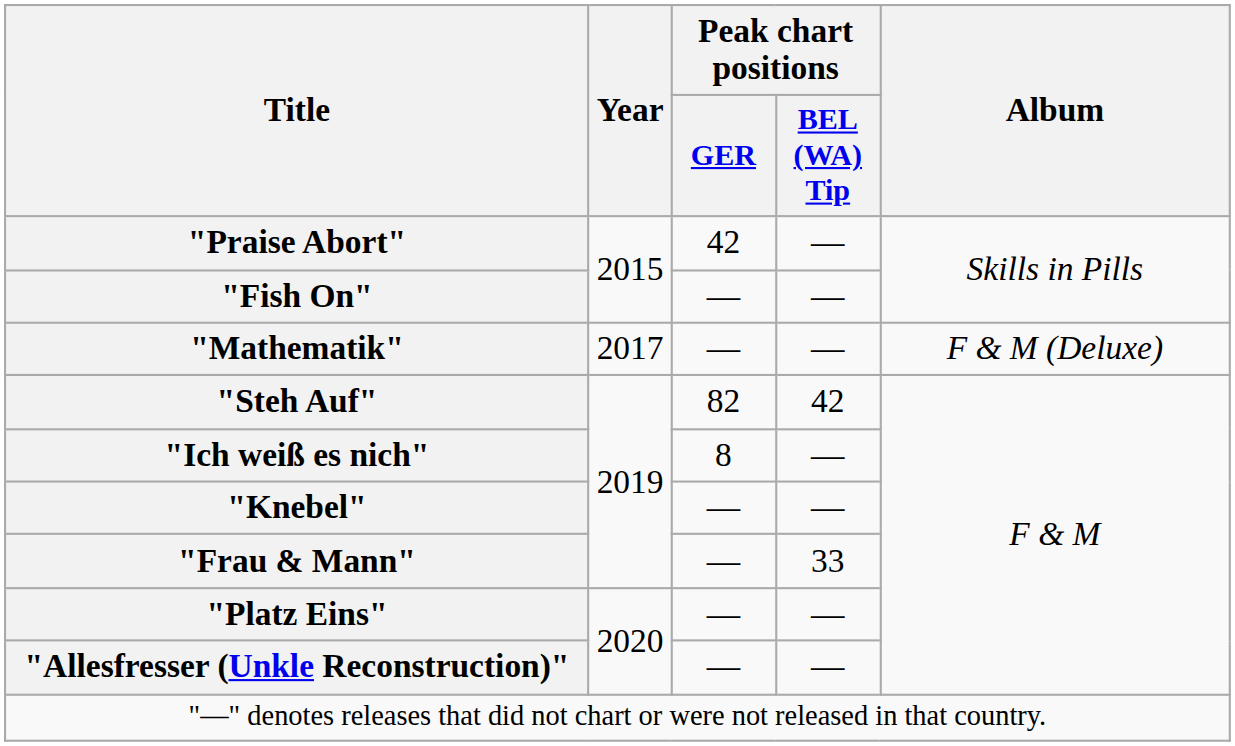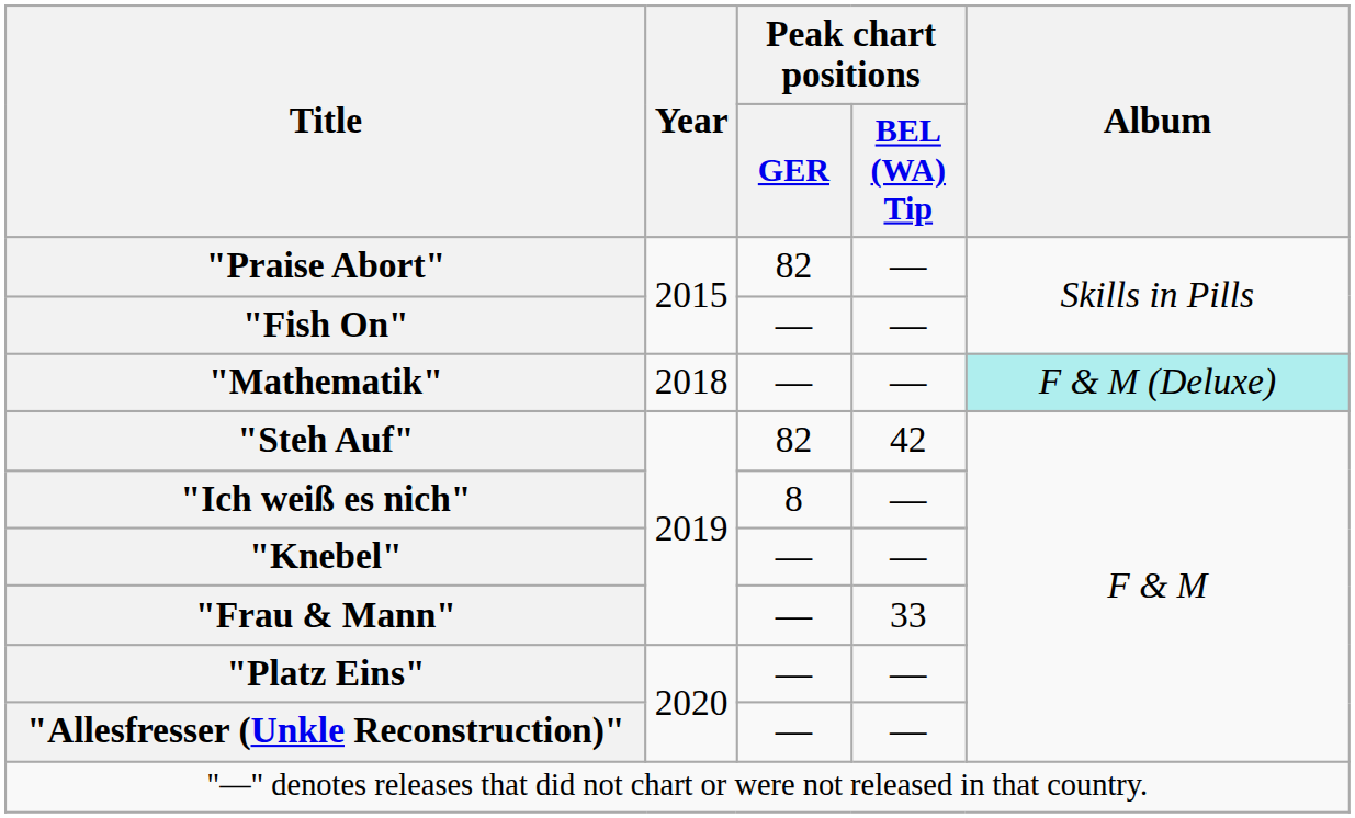"Praise Abort" | Peak chart positions / GER: 42 -> 82
"Mathematik" | Year: 2017 -> 2018
"Mathematik" | Album: no background -> paleturquoise background
